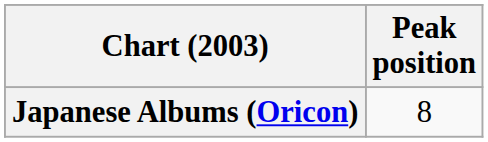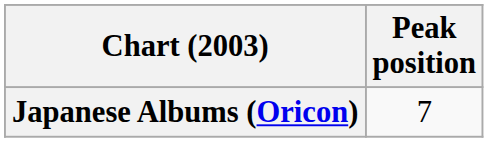Japanese Albums (Oricon) | Peak position: 8 -> 7
